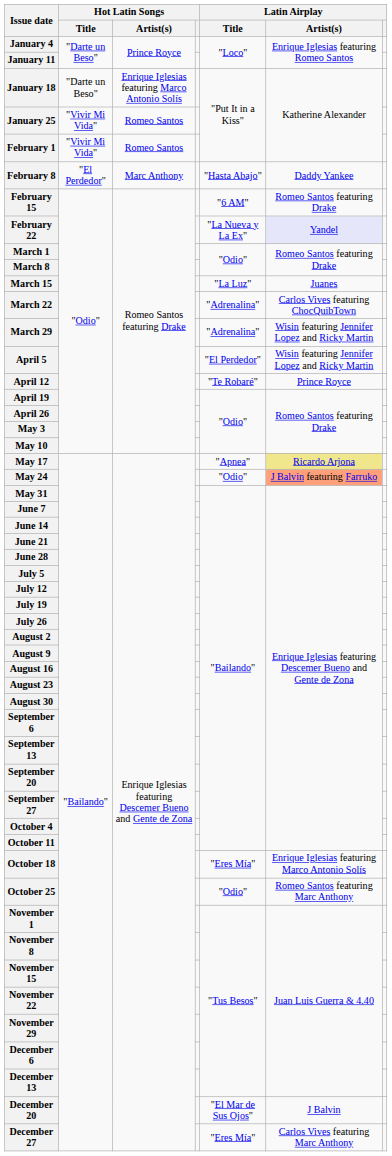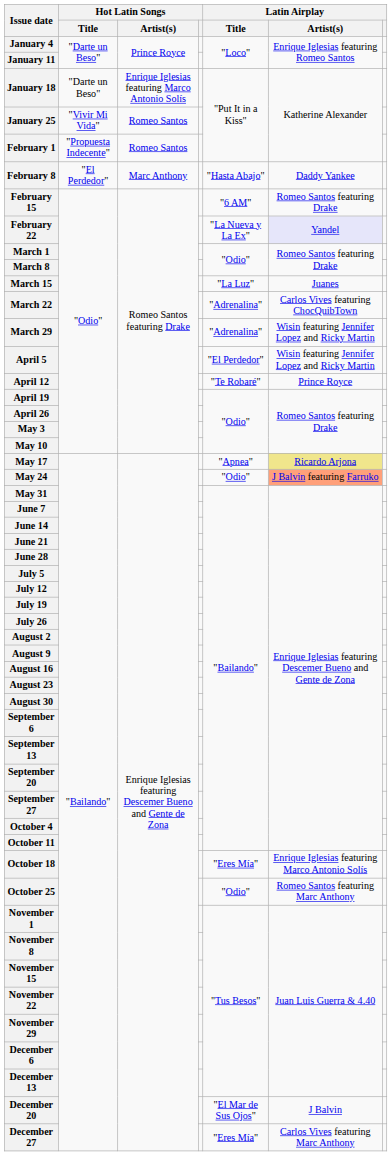February 1 | Hot Latin Songs / Title: "Vivir Mi Vida" -> "Propuesta Indecente"
